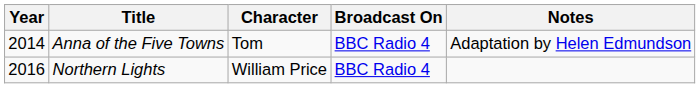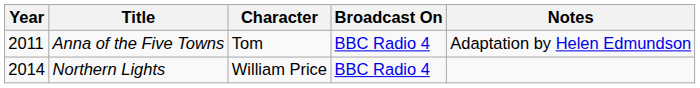Anna of the Five Towns | Year: 2014 -> 2011
Northern Lights | Year: 2016 -> 2014
